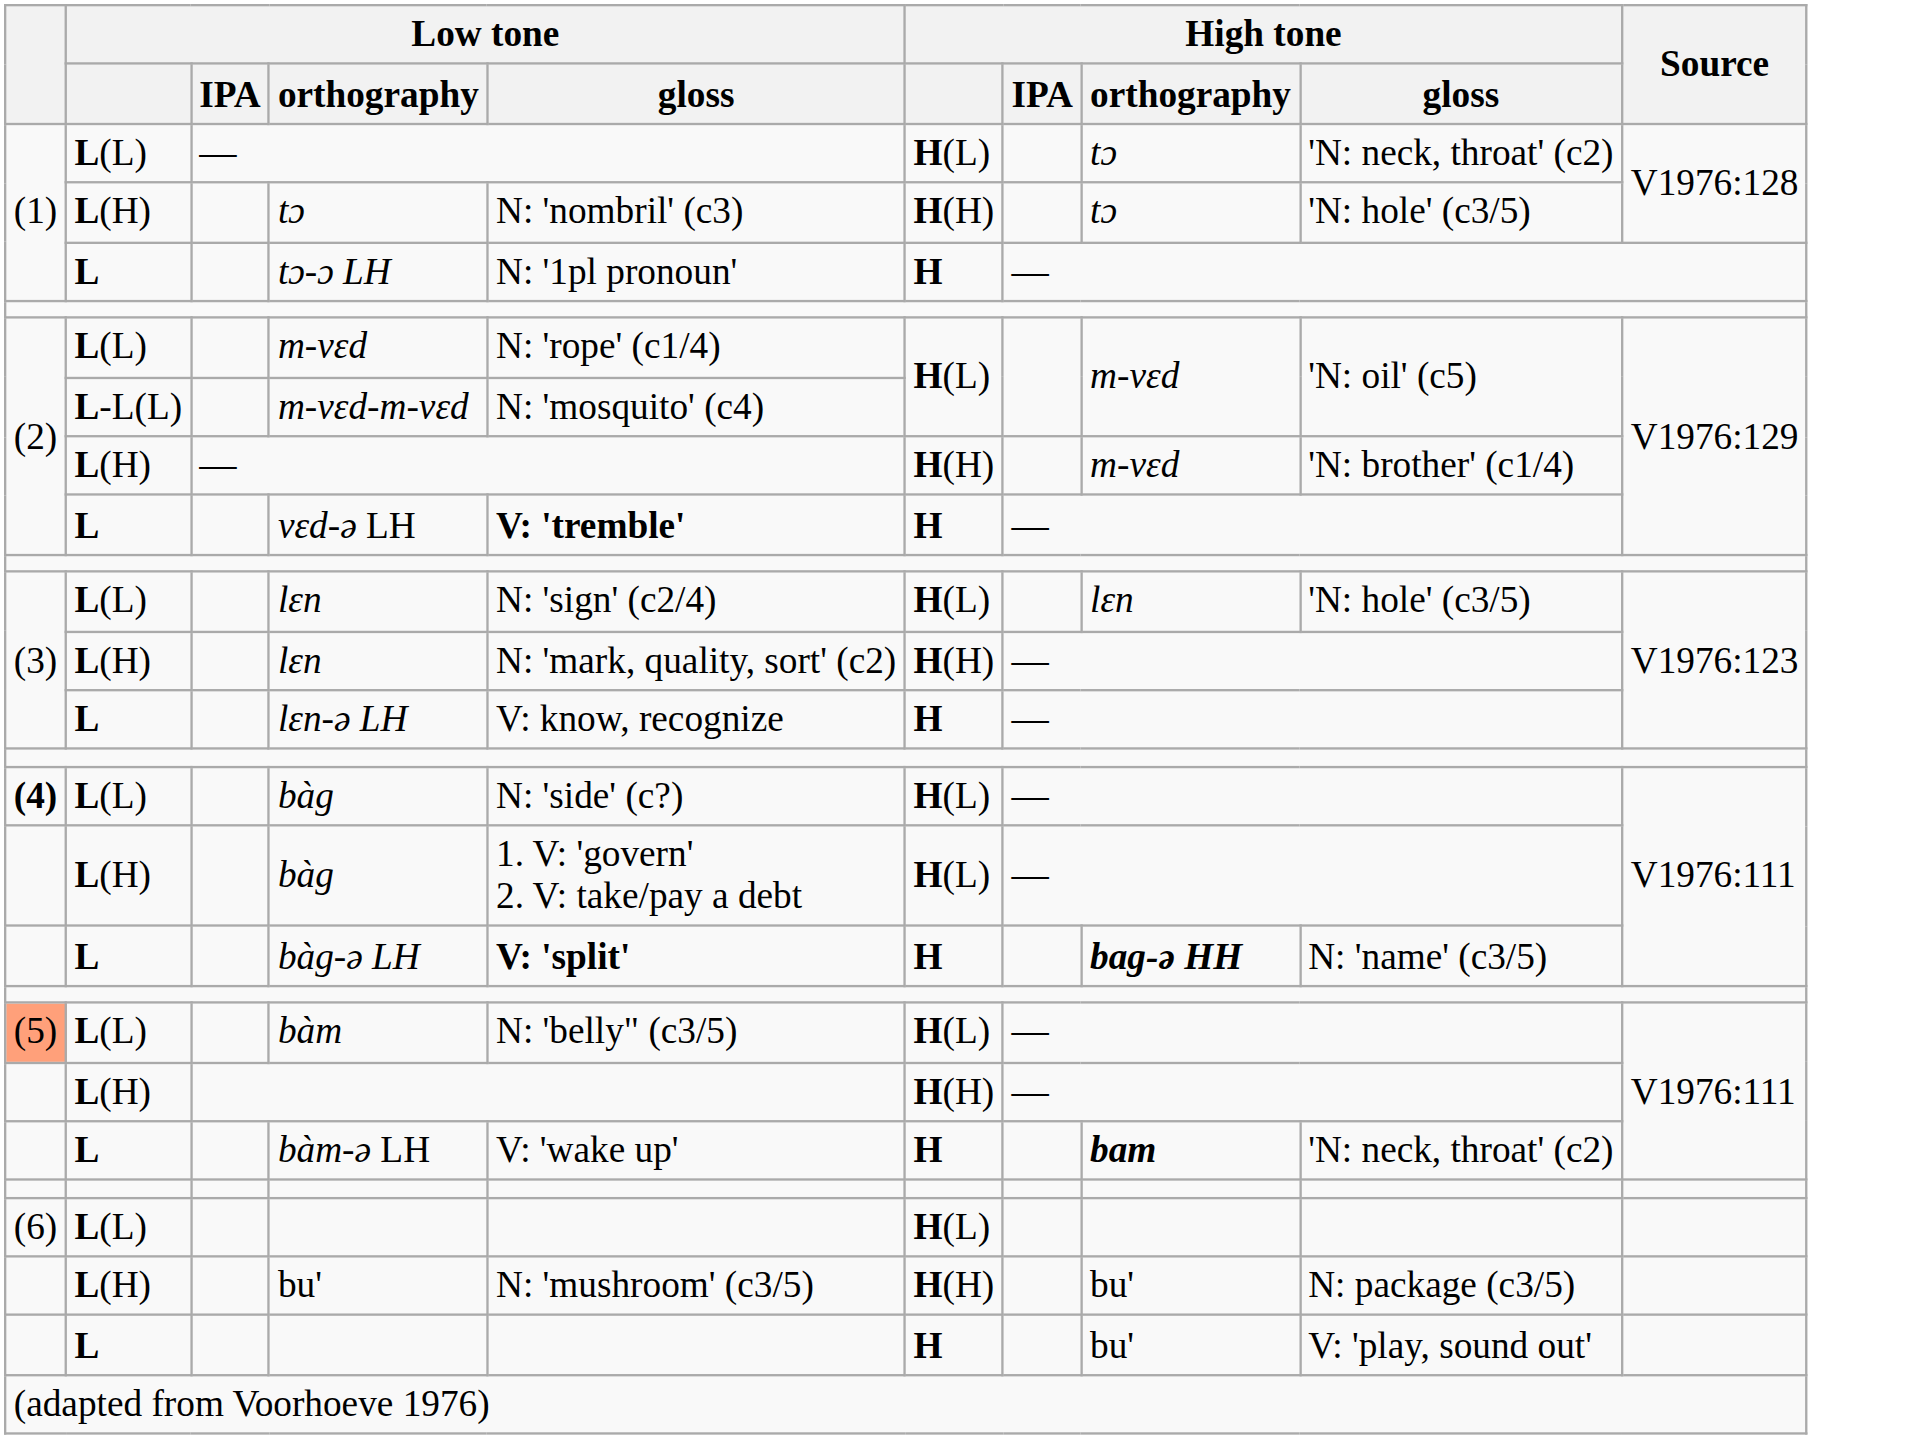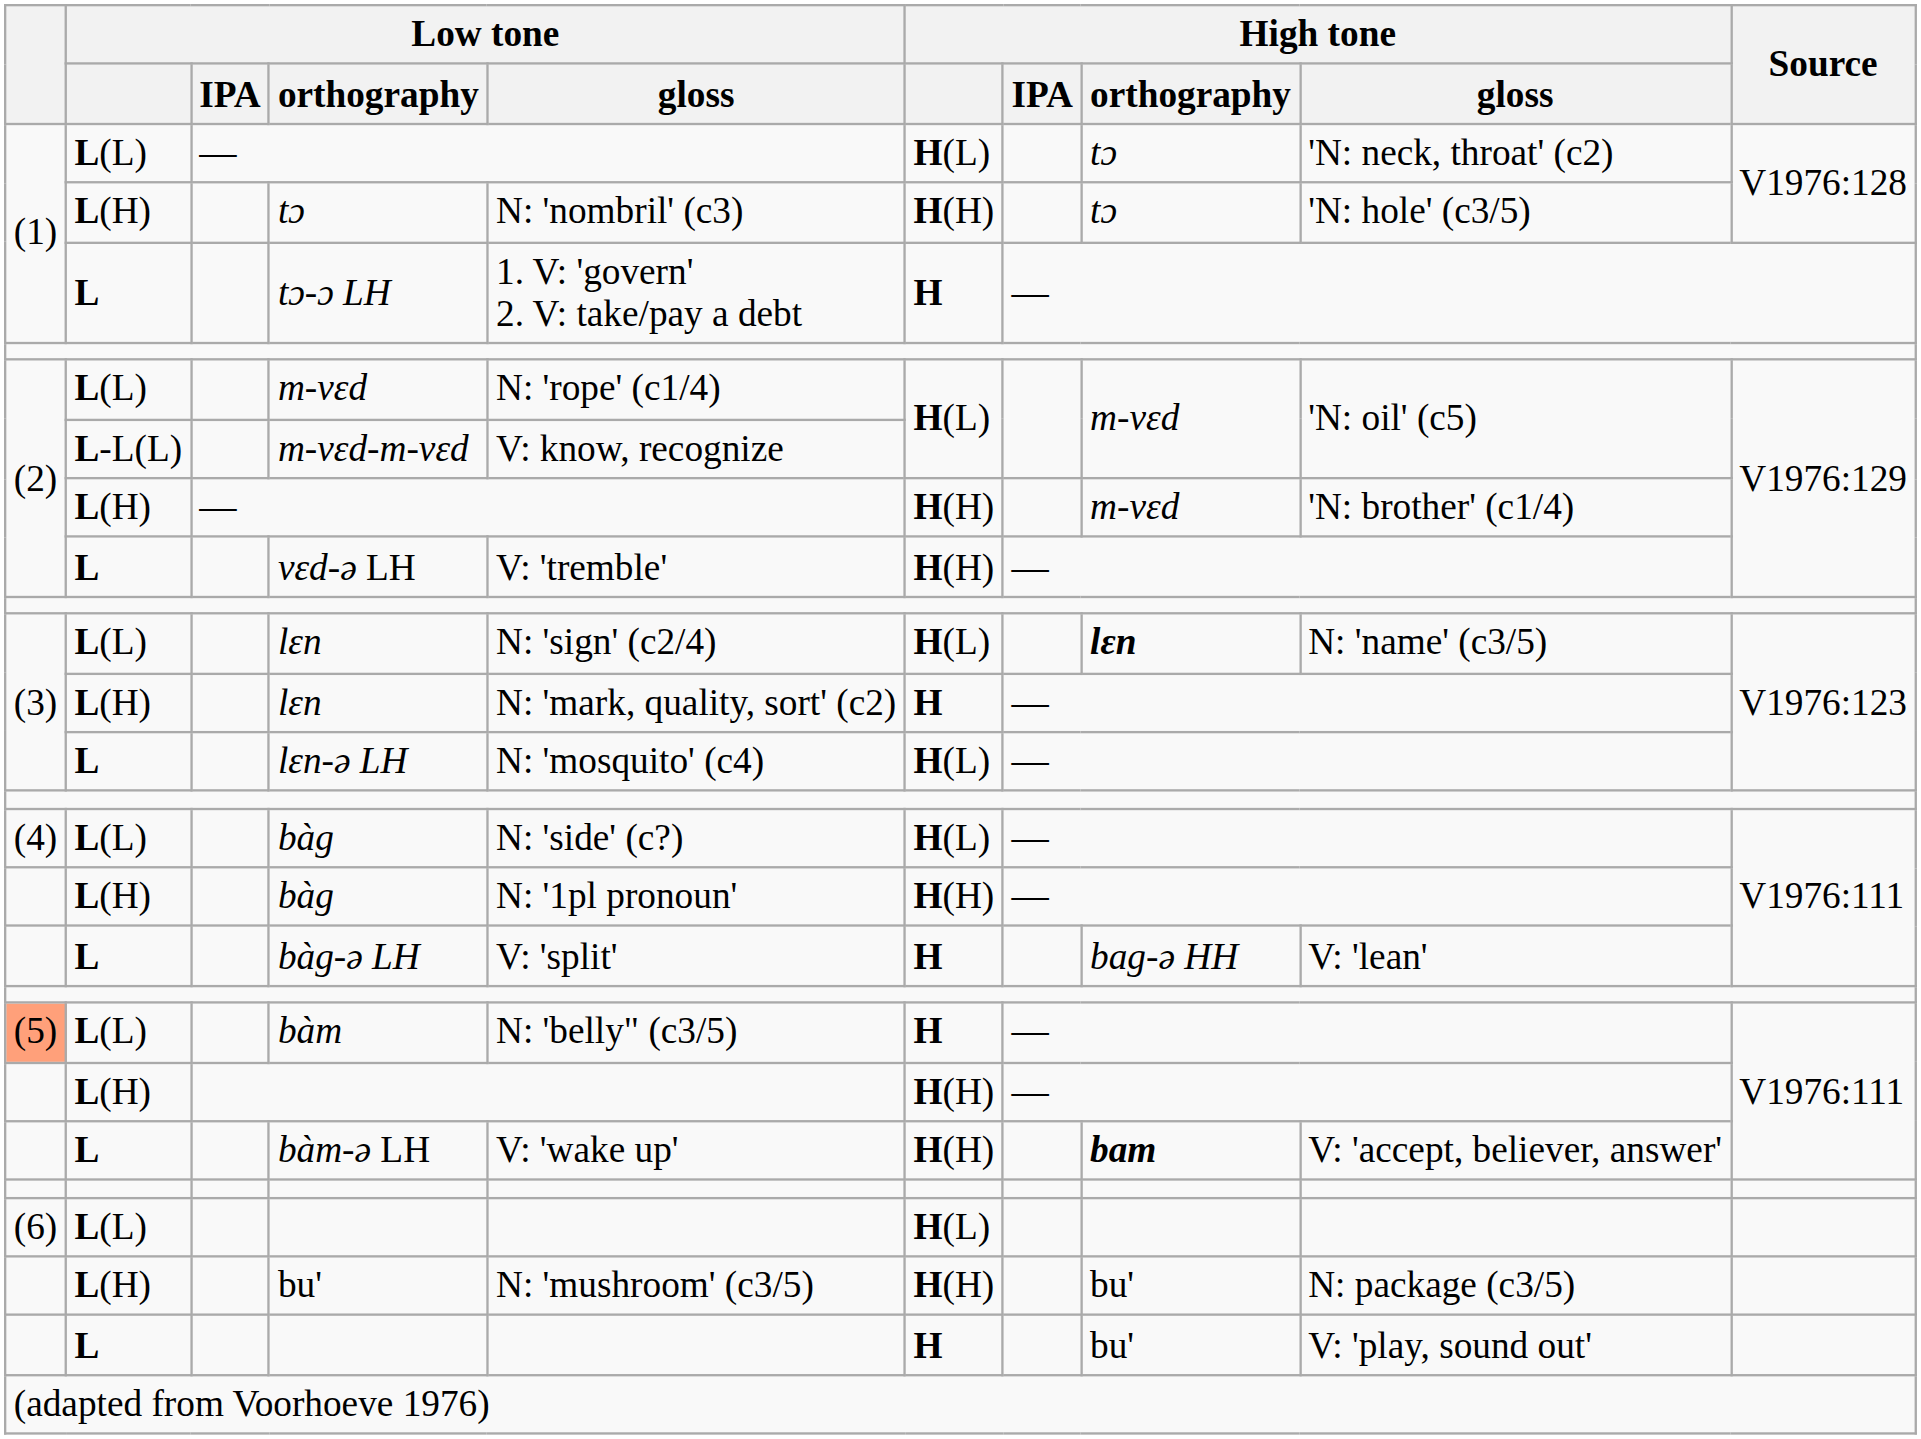tɔ-ɔ LH | Low tone / gloss: N: '1pl pronoun' -> 1. V: 'govern' 2. V: take/pay a debt
m-vɛd-m-vɛd | Low tone / gloss: N: 'mosquito' (c4) -> V: know, recognize
vɛd-ə LH | Low tone / gloss: bold -> normal
vɛd-ə LH | High tone: H -> H(H)
L(L) / lɛn | High tone / orthography: normal -> bold
L(L) / lɛn | High tone / gloss: 'N: hole' (c3/5) -> N: 'name' (c3/5)
L(H) / lɛn | High tone: H(H) -> H
lɛn-ə LH | Low tone / gloss: V: know, recognize -> N: 'mosquito' (c4)
lɛn-ə LH | High tone: H -> H(L)
L(L) / bàg | column 1: bold -> normal
L(H) / bàg | Low tone / gloss: 1. V: 'govern' 2. V: take/pay a debt -> N: '1pl pronoun'
L(H) / bàg | High tone: H(L) -> H(H)
bàg-ə LH | Low tone / gloss: bold -> normal
bàg-ə LH | High tone / orthography: bold -> normal
bàg-ə LH | High tone / gloss: N: 'name' (c3/5) -> V: 'lean'
bàm | High tone: H(L) -> H
bàm-ə LH | High tone: H -> H(H)
bàm-ə LH | High tone / gloss: 'N: neck, throat' (c2) -> V: 'accept, believer, answer'
